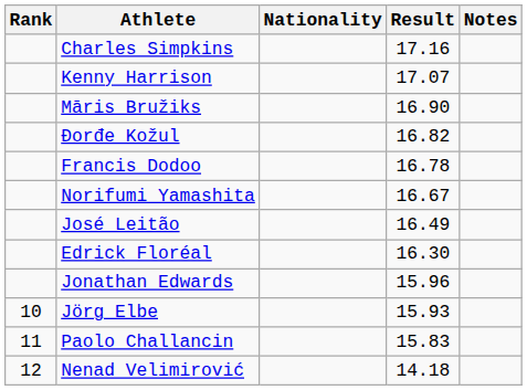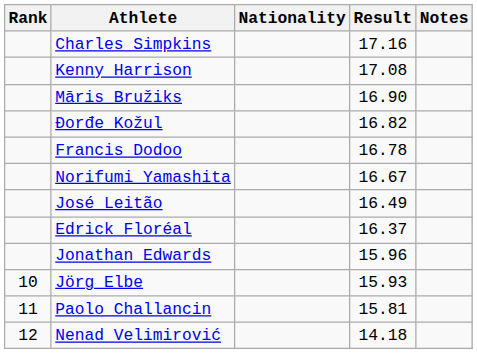Kenny Harrison | Result: 17.07 -> 17.08
Edrick Floréal | Result: 16.30 -> 16.37
Paolo Challancin | Result: 15.83 -> 15.81
